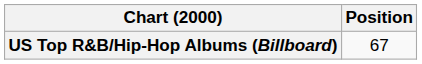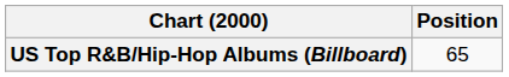US Top R&B/Hip-Hop Albums (Billboard) | Position: 67 -> 65
